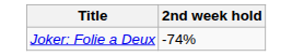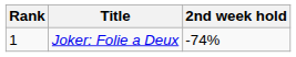+ column: Rank | 1
